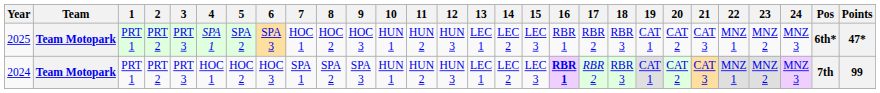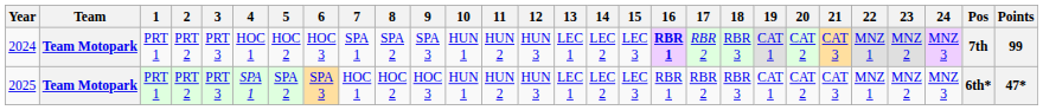rows swapped: 2024 <-> 2025
